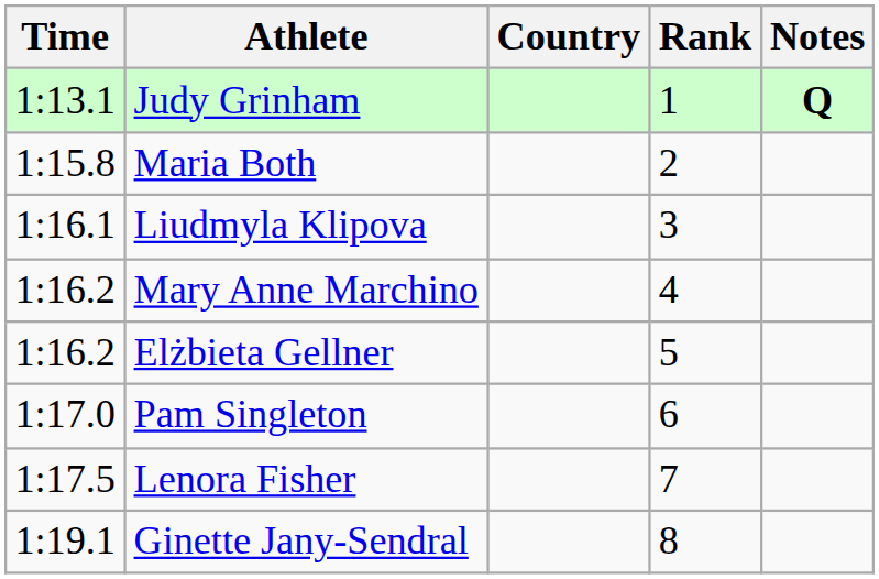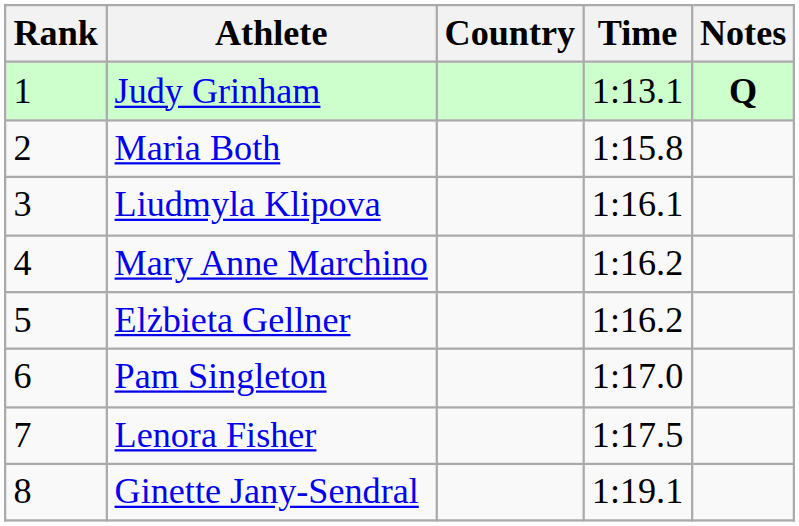columns swapped: Rank <-> Time
